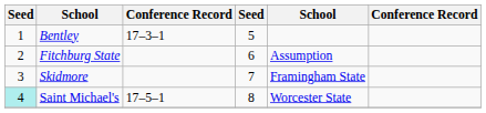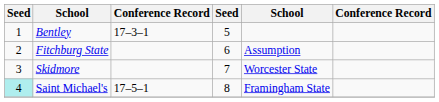Skidmore | column 5: Framingham State -> Worcester State
Saint Michael's | column 5: Worcester State -> Framingham State
